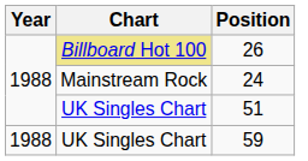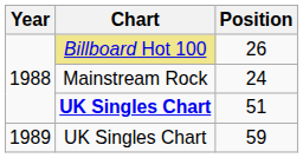51 | Chart: normal -> bold
59 | Year: 1988 -> 1989
